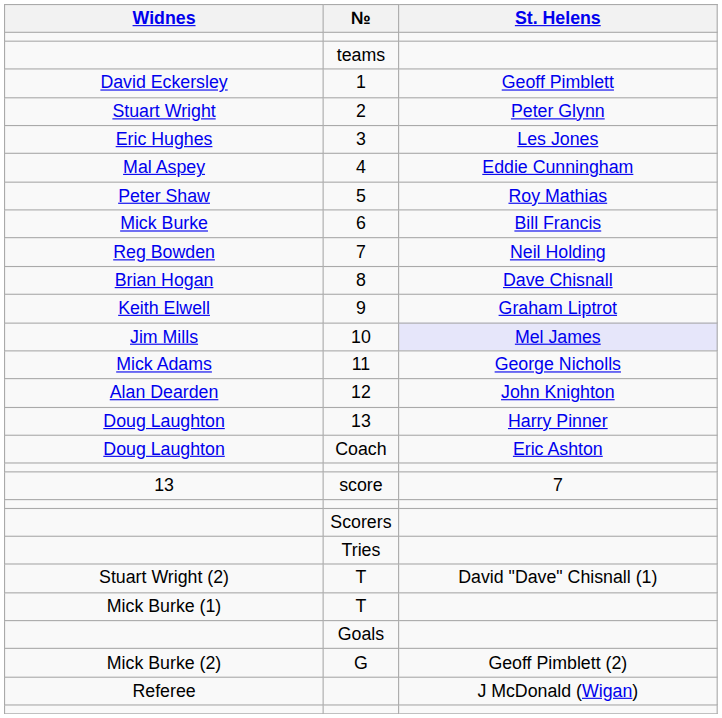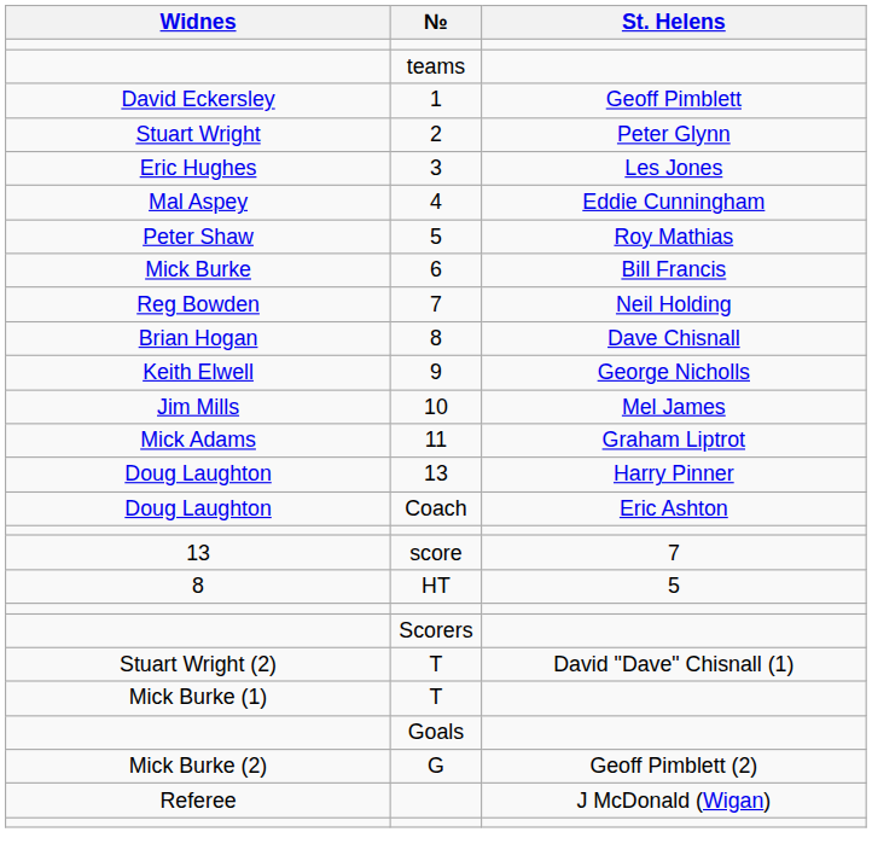9 | St. Helens: Graham Liptrot -> George Nicholls
10 | St. Helens: lavender background -> no background
11 | St. Helens: George Nicholls -> Graham Liptrot
- row: Alan Dearden | 12 | John Knighton
+ row: 8 | HT | 5
- row: Tries
